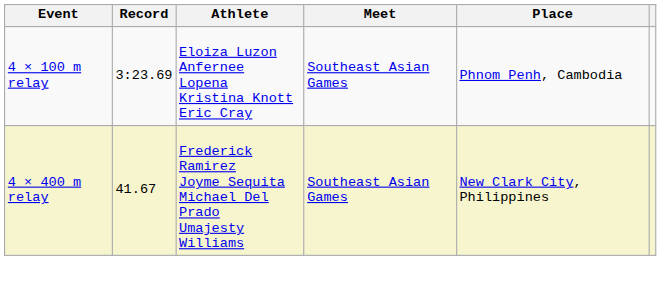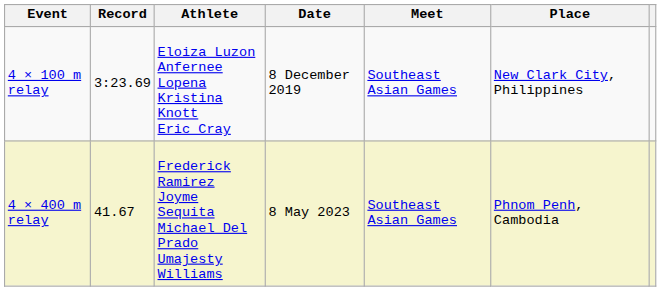+ column: Date | 8 December 2019 | 8 May 2023
4 × 100 m relay | Place: Phnom Penh, Cambodia -> New Clark City, Philippines
4 × 400 m relay | Place: New Clark City, Philippines -> Phnom Penh, Cambodia
